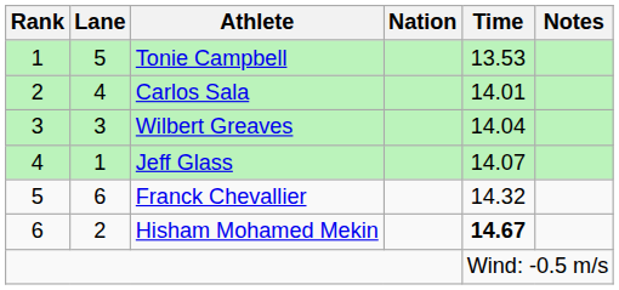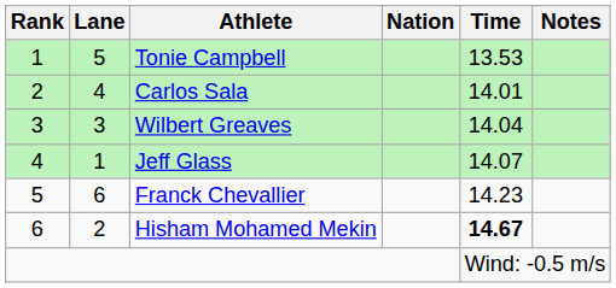Franck Chevallier | Time: 14.32 -> 14.23
